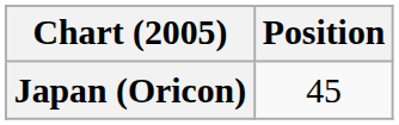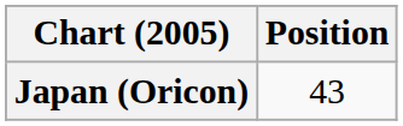Japan (Oricon) | Position: 45 -> 43
